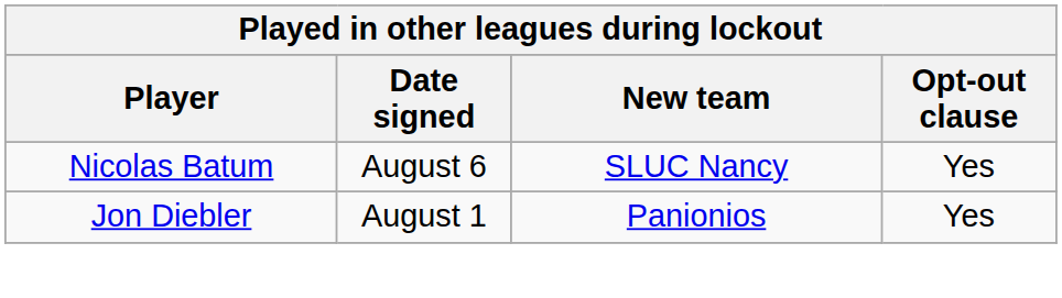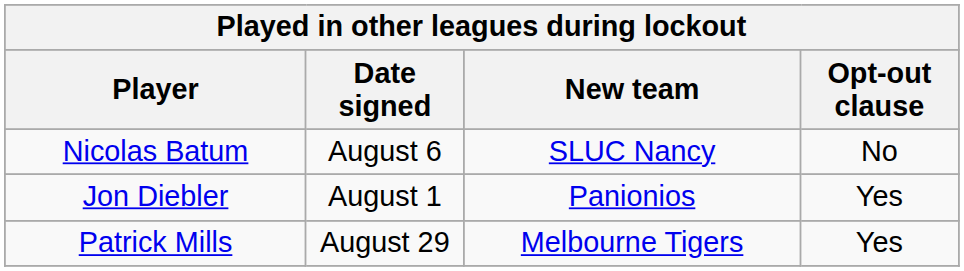Nicolas Batum | Opt-out clause: Yes -> No
+ row: Patrick Mills | August 29 | Melbourne Tigers | Yes
